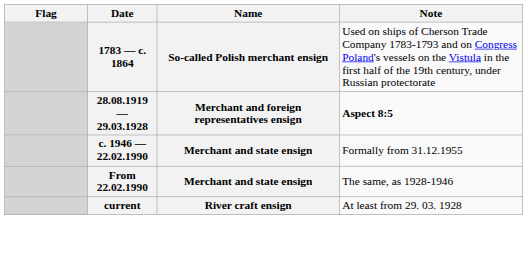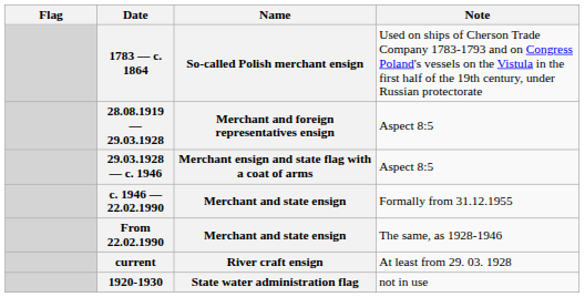28.08.1919 — 29.03.1928 | Note: bold -> normal
+ row: 29.03.1928 — c. 1946 | Merchant ensign and state flag with a coat of arms | Aspect 8:5
+ row: 1920-1930 | State water administration flag | not in use
